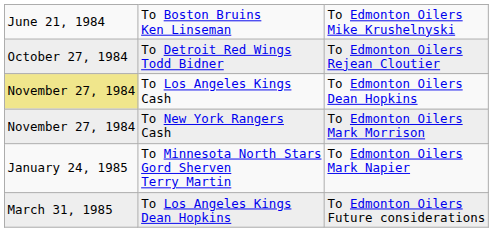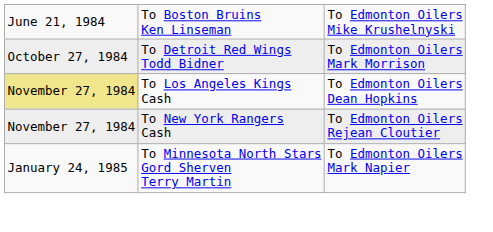To Detroit Red Wings Todd Bidner | column 3: To Edmonton Oilers Rejean Cloutier -> To Edmonton Oilers Mark Morrison
To New York Rangers Cash | column 3: To Edmonton Oilers Mark Morrison -> To Edmonton Oilers Rejean Cloutier
- row: March 31, 1985 | To Los Angeles Kings Dean Hopkins | To Edmonton Oilers Future considerations
